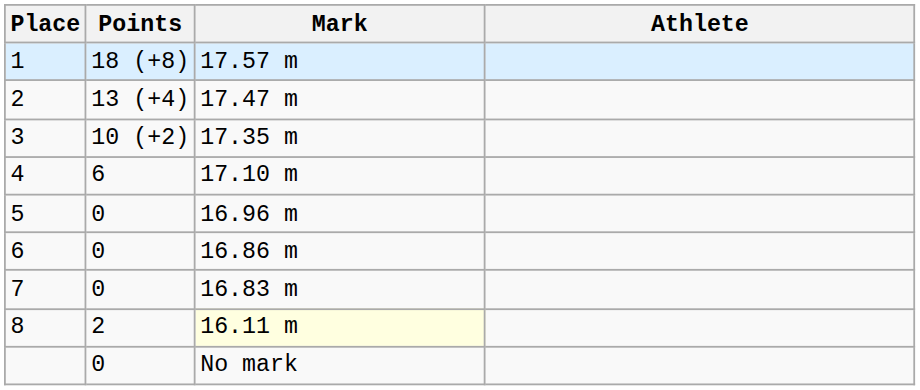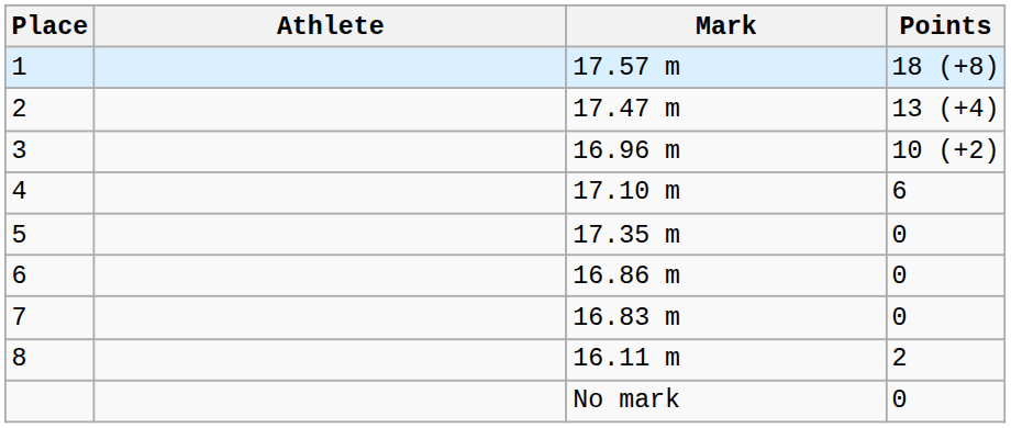columns swapped: Athlete <-> Points
3 | Mark: 17.35 m -> 16.96 m
5 | Mark: 16.96 m -> 17.35 m
8 | Mark: lightyellow background -> no background
